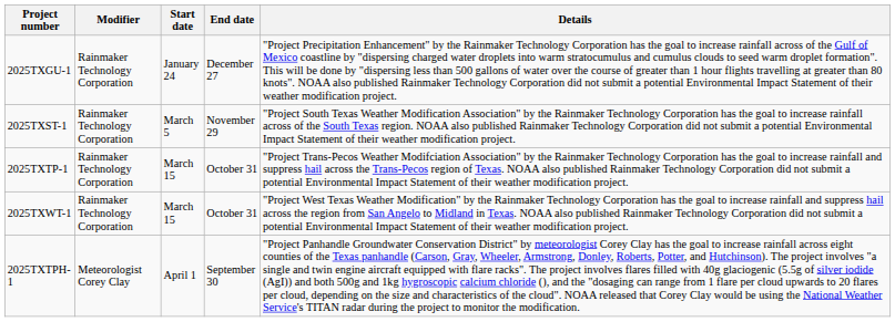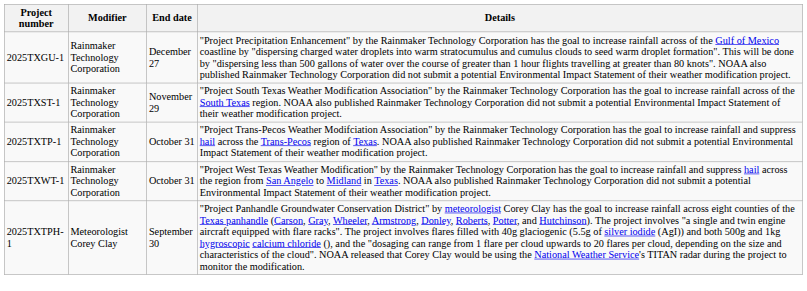- column: Start date | January 24 | March 5 | March 15 | March 15 | April 1
